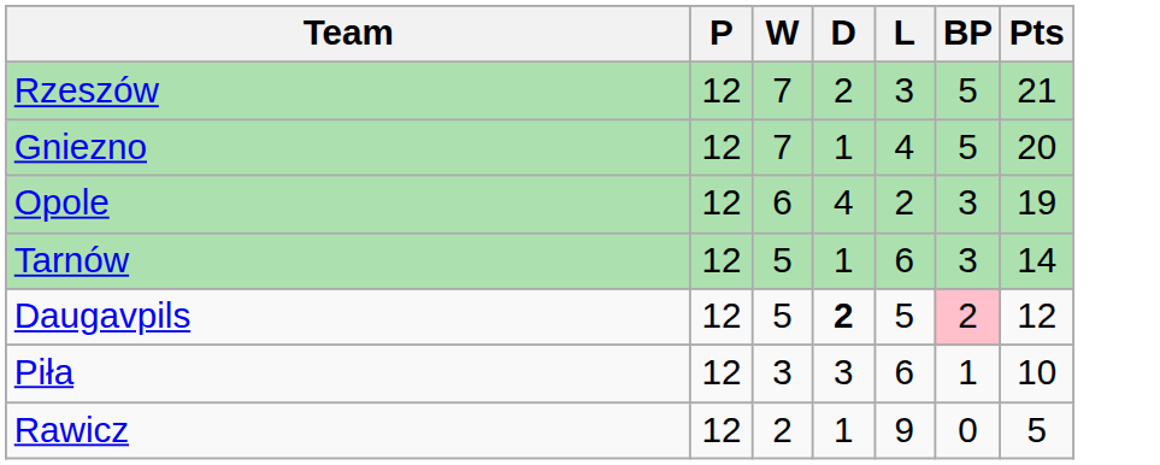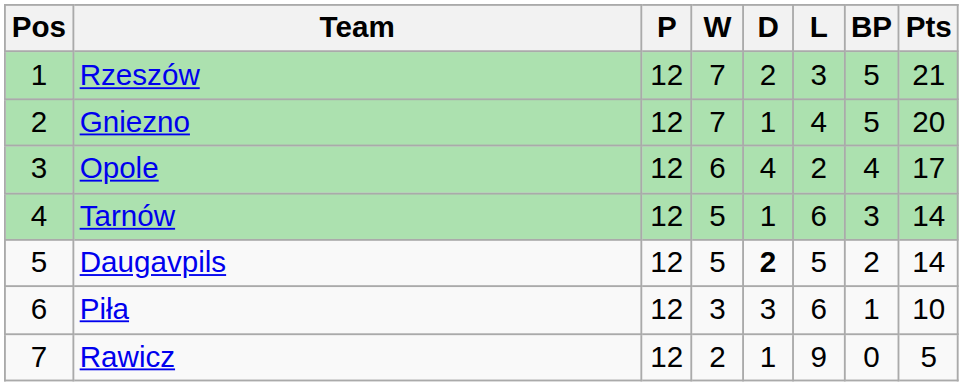+ column: Pos | 1 | 2 | 3 | 4 | 5 | 6 | 7
Opole | BP: 3 -> 4
Opole | Pts: 19 -> 17
Daugavpils | BP: pink background -> no background
Daugavpils | Pts: 12 -> 14
